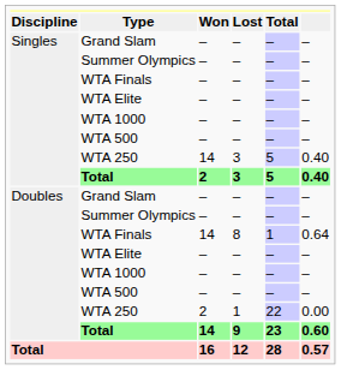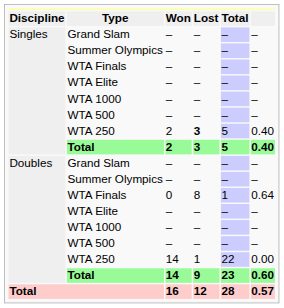Singles / WTA 250 | Won: 14 -> 2
Singles / WTA 250 | Lost: normal -> bold
Doubles / WTA Finals | Won: 14 -> 0
Doubles / WTA 250 | Won: 2 -> 14
